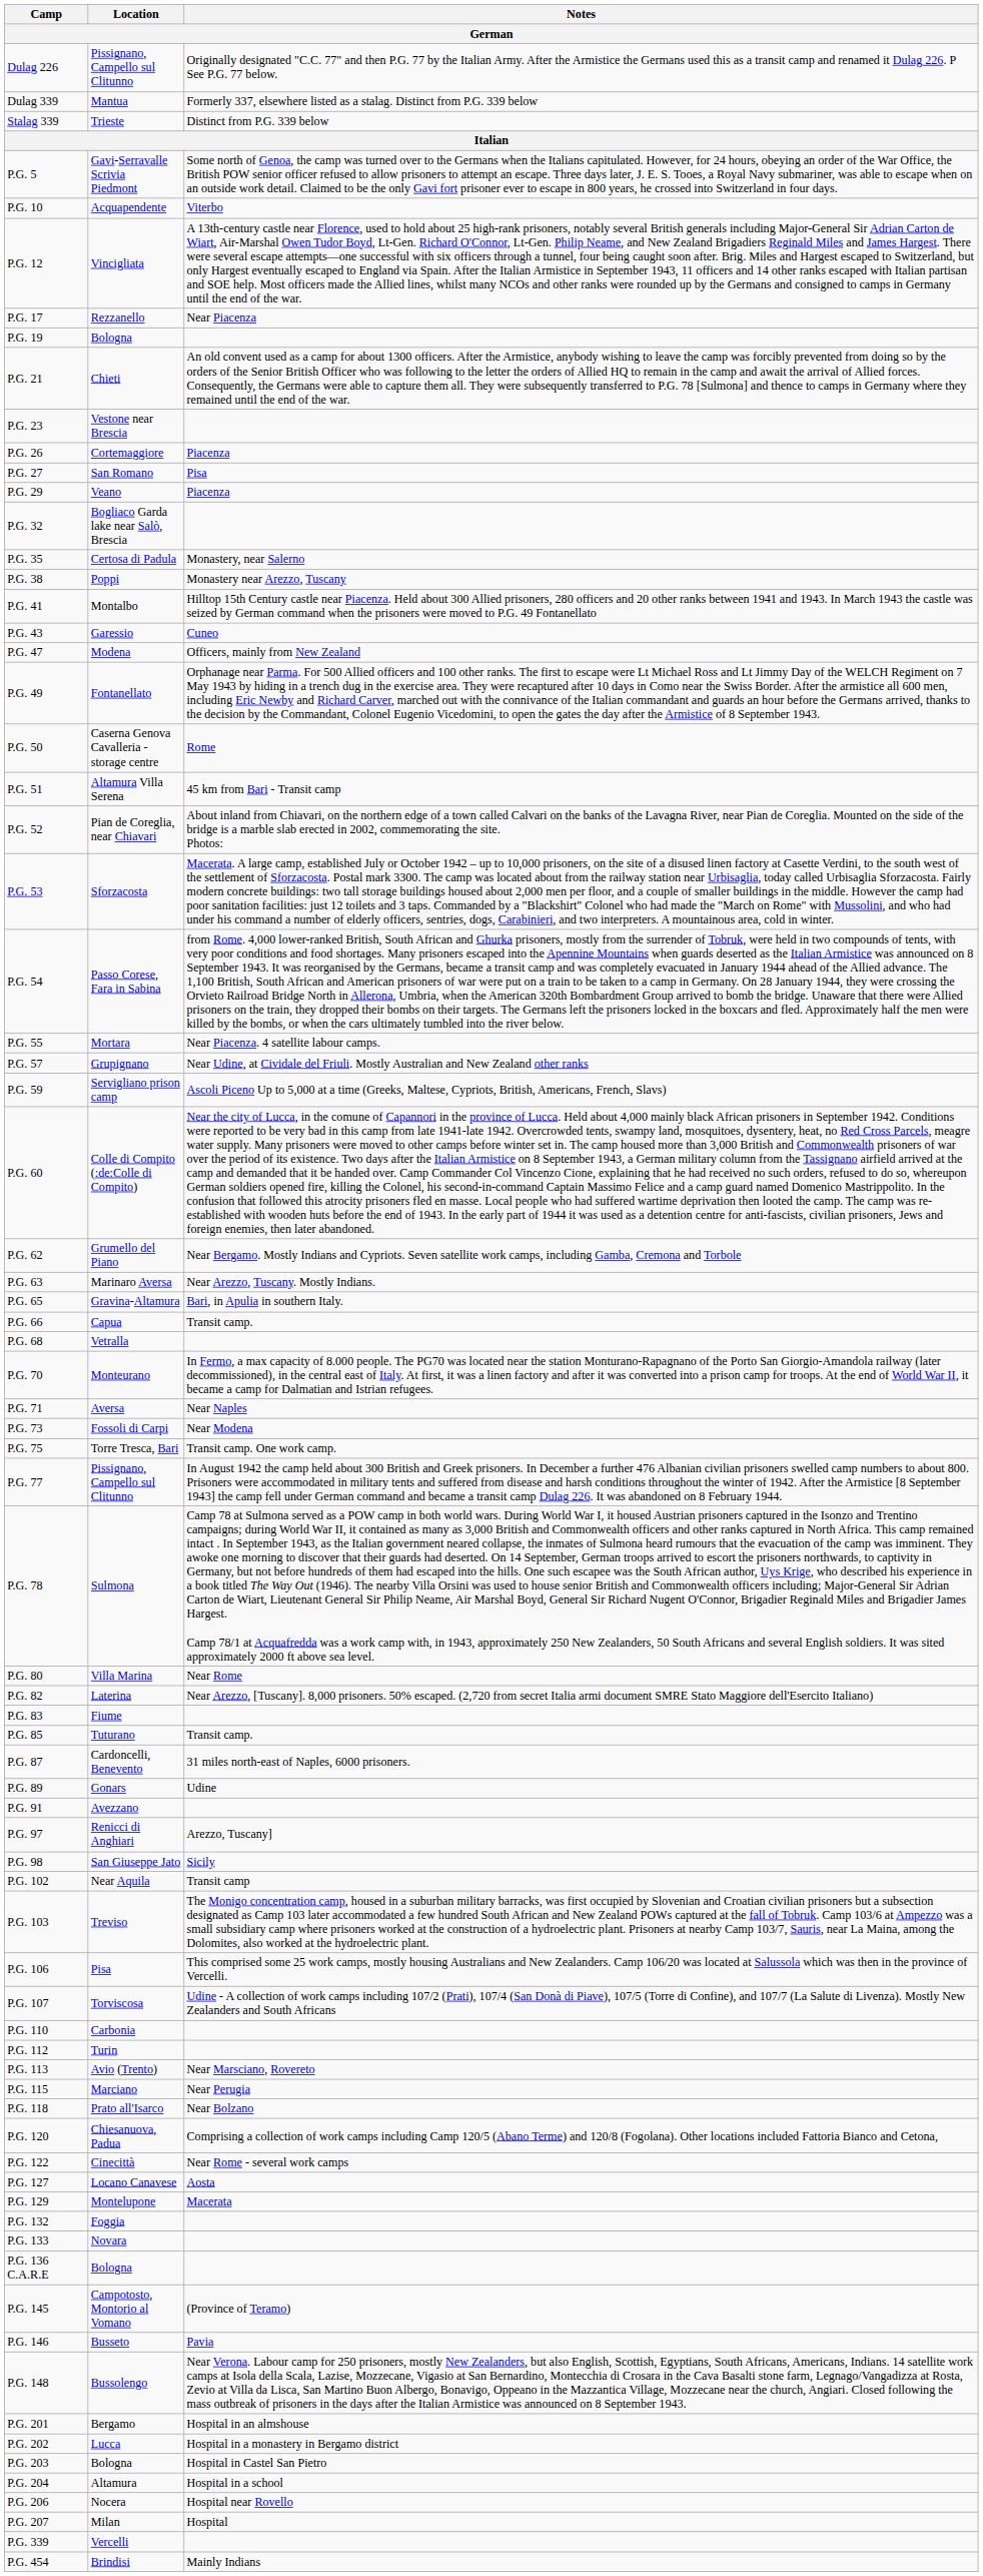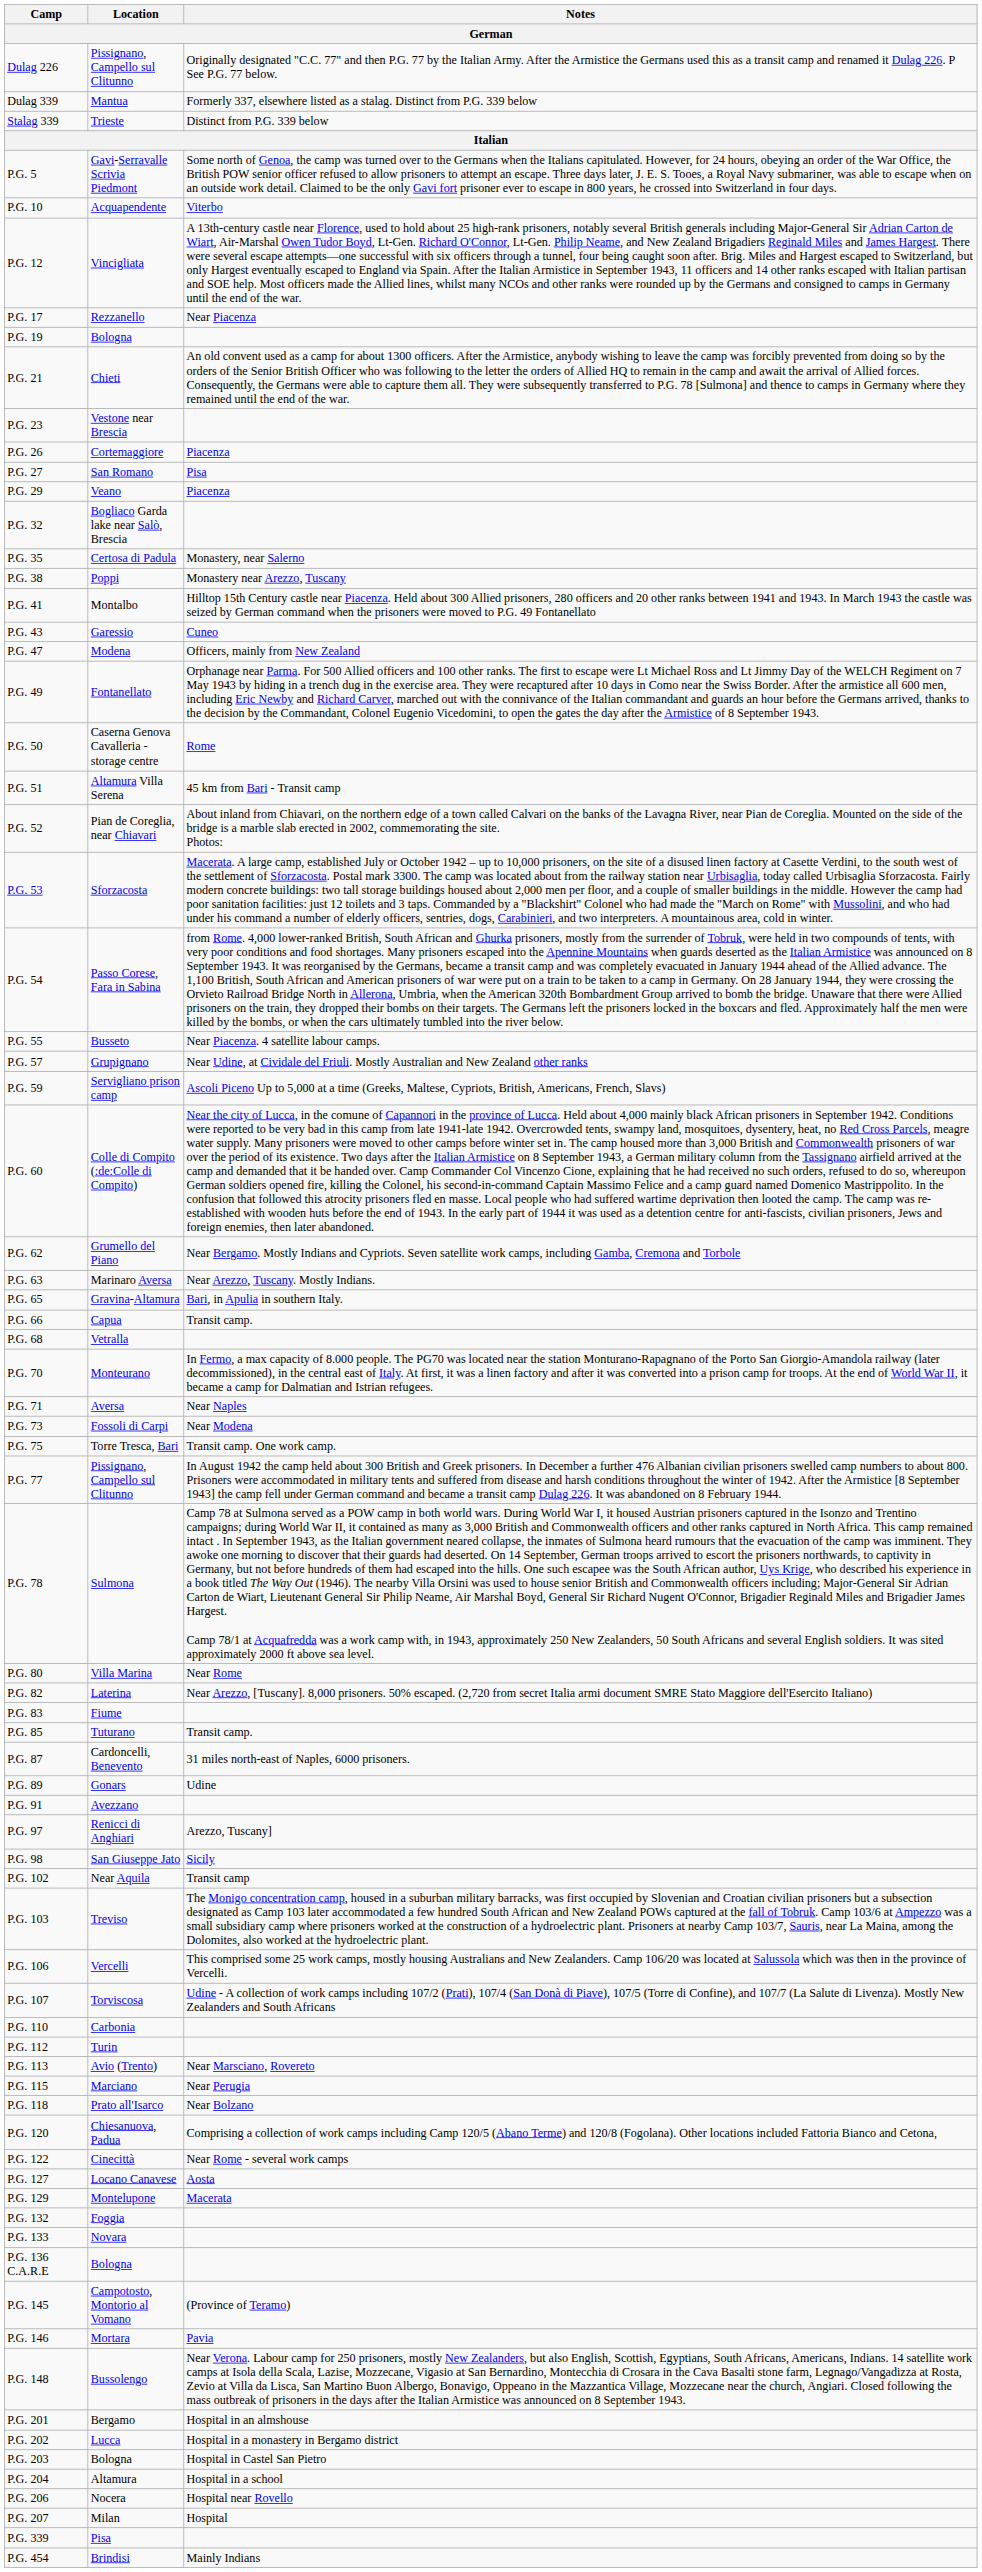P.G. 55 | Location: Mortara -> Busseto
P.G. 106 | Location: Pisa -> Vercelli
P.G. 146 | Location: Busseto -> Mortara
P.G. 339 | Location: Vercelli -> Pisa
